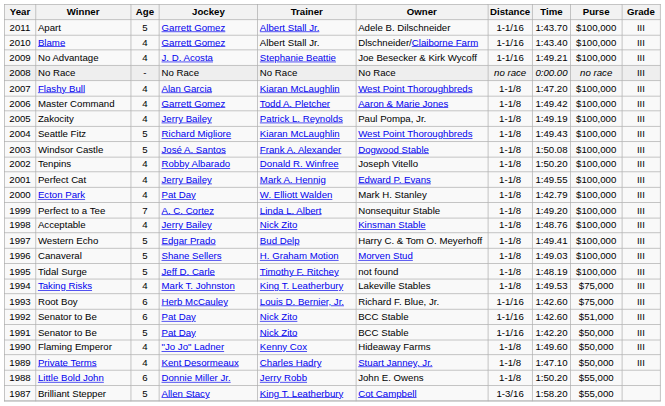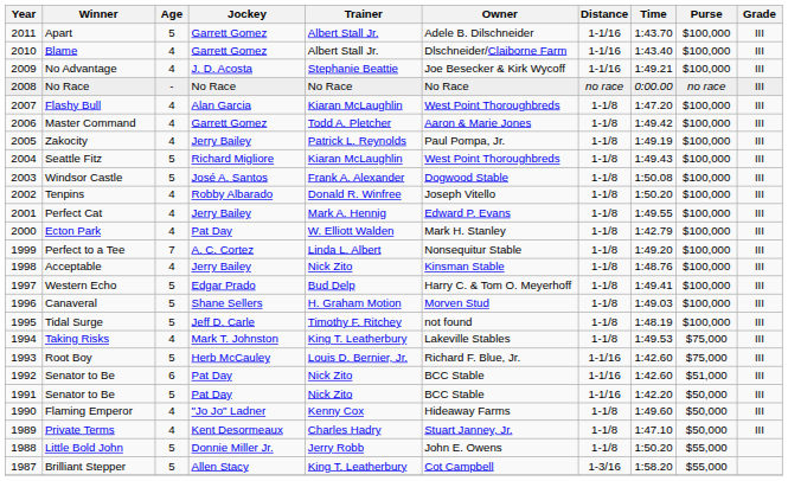Root Boy | Age: 6 -> 5
Little Bold John | Age: 6 -> 5
